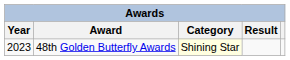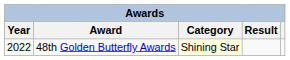48th Golden Butterfly Awards | Year: 2023 -> 2022
